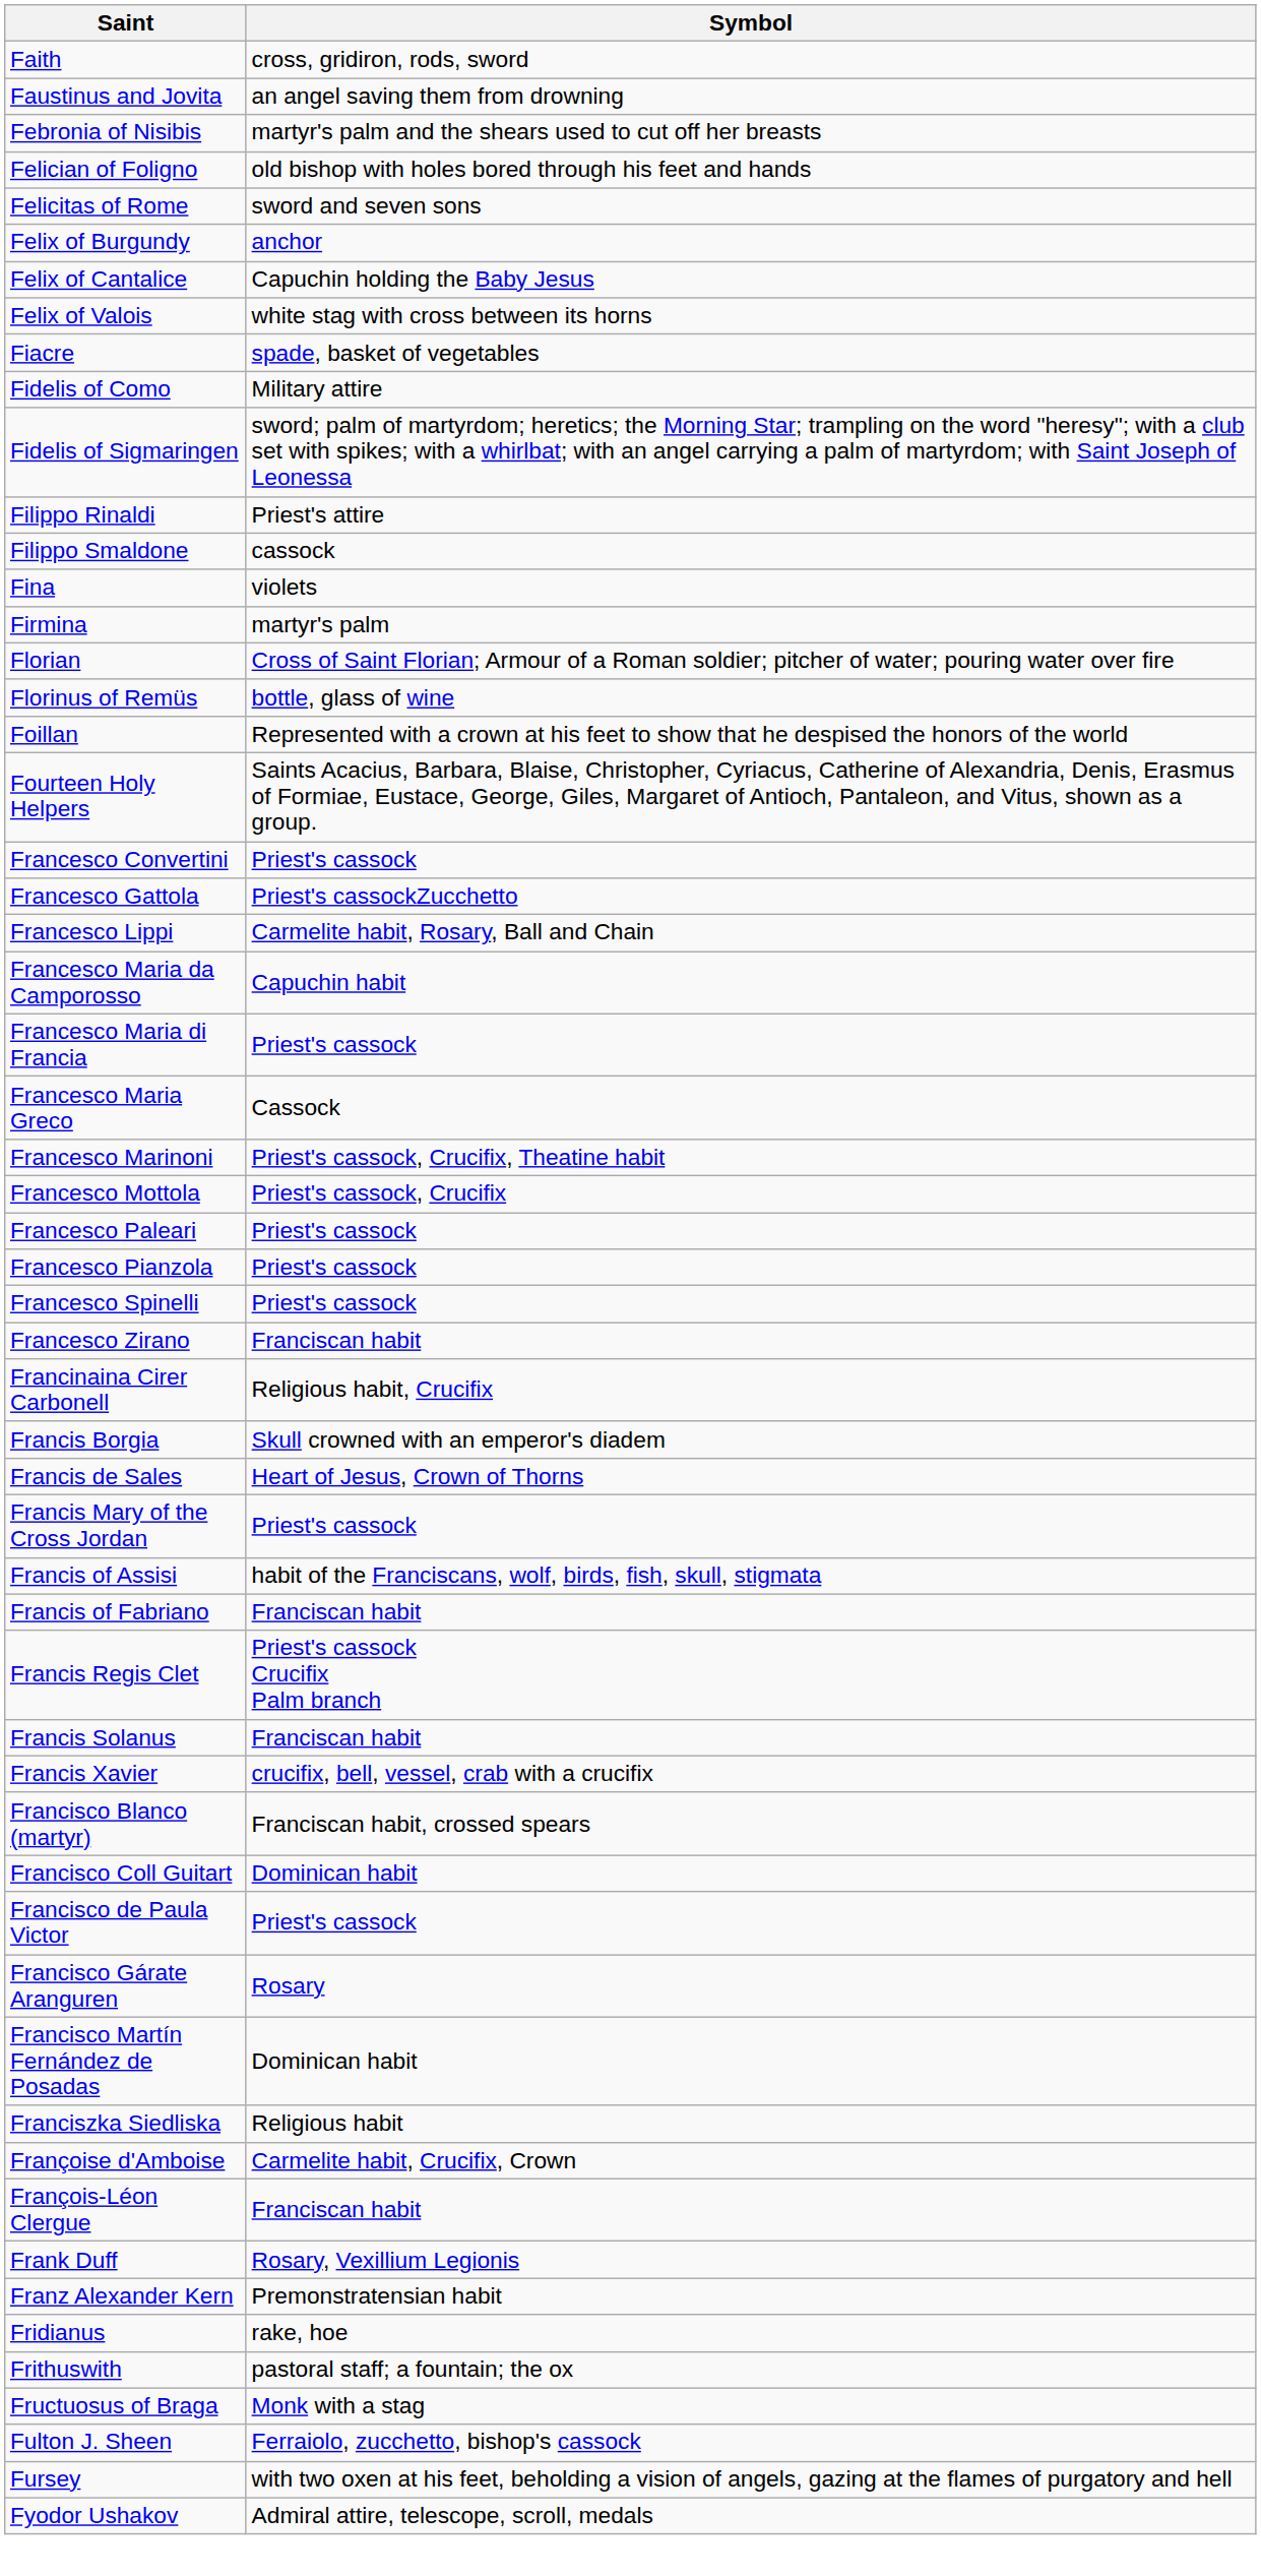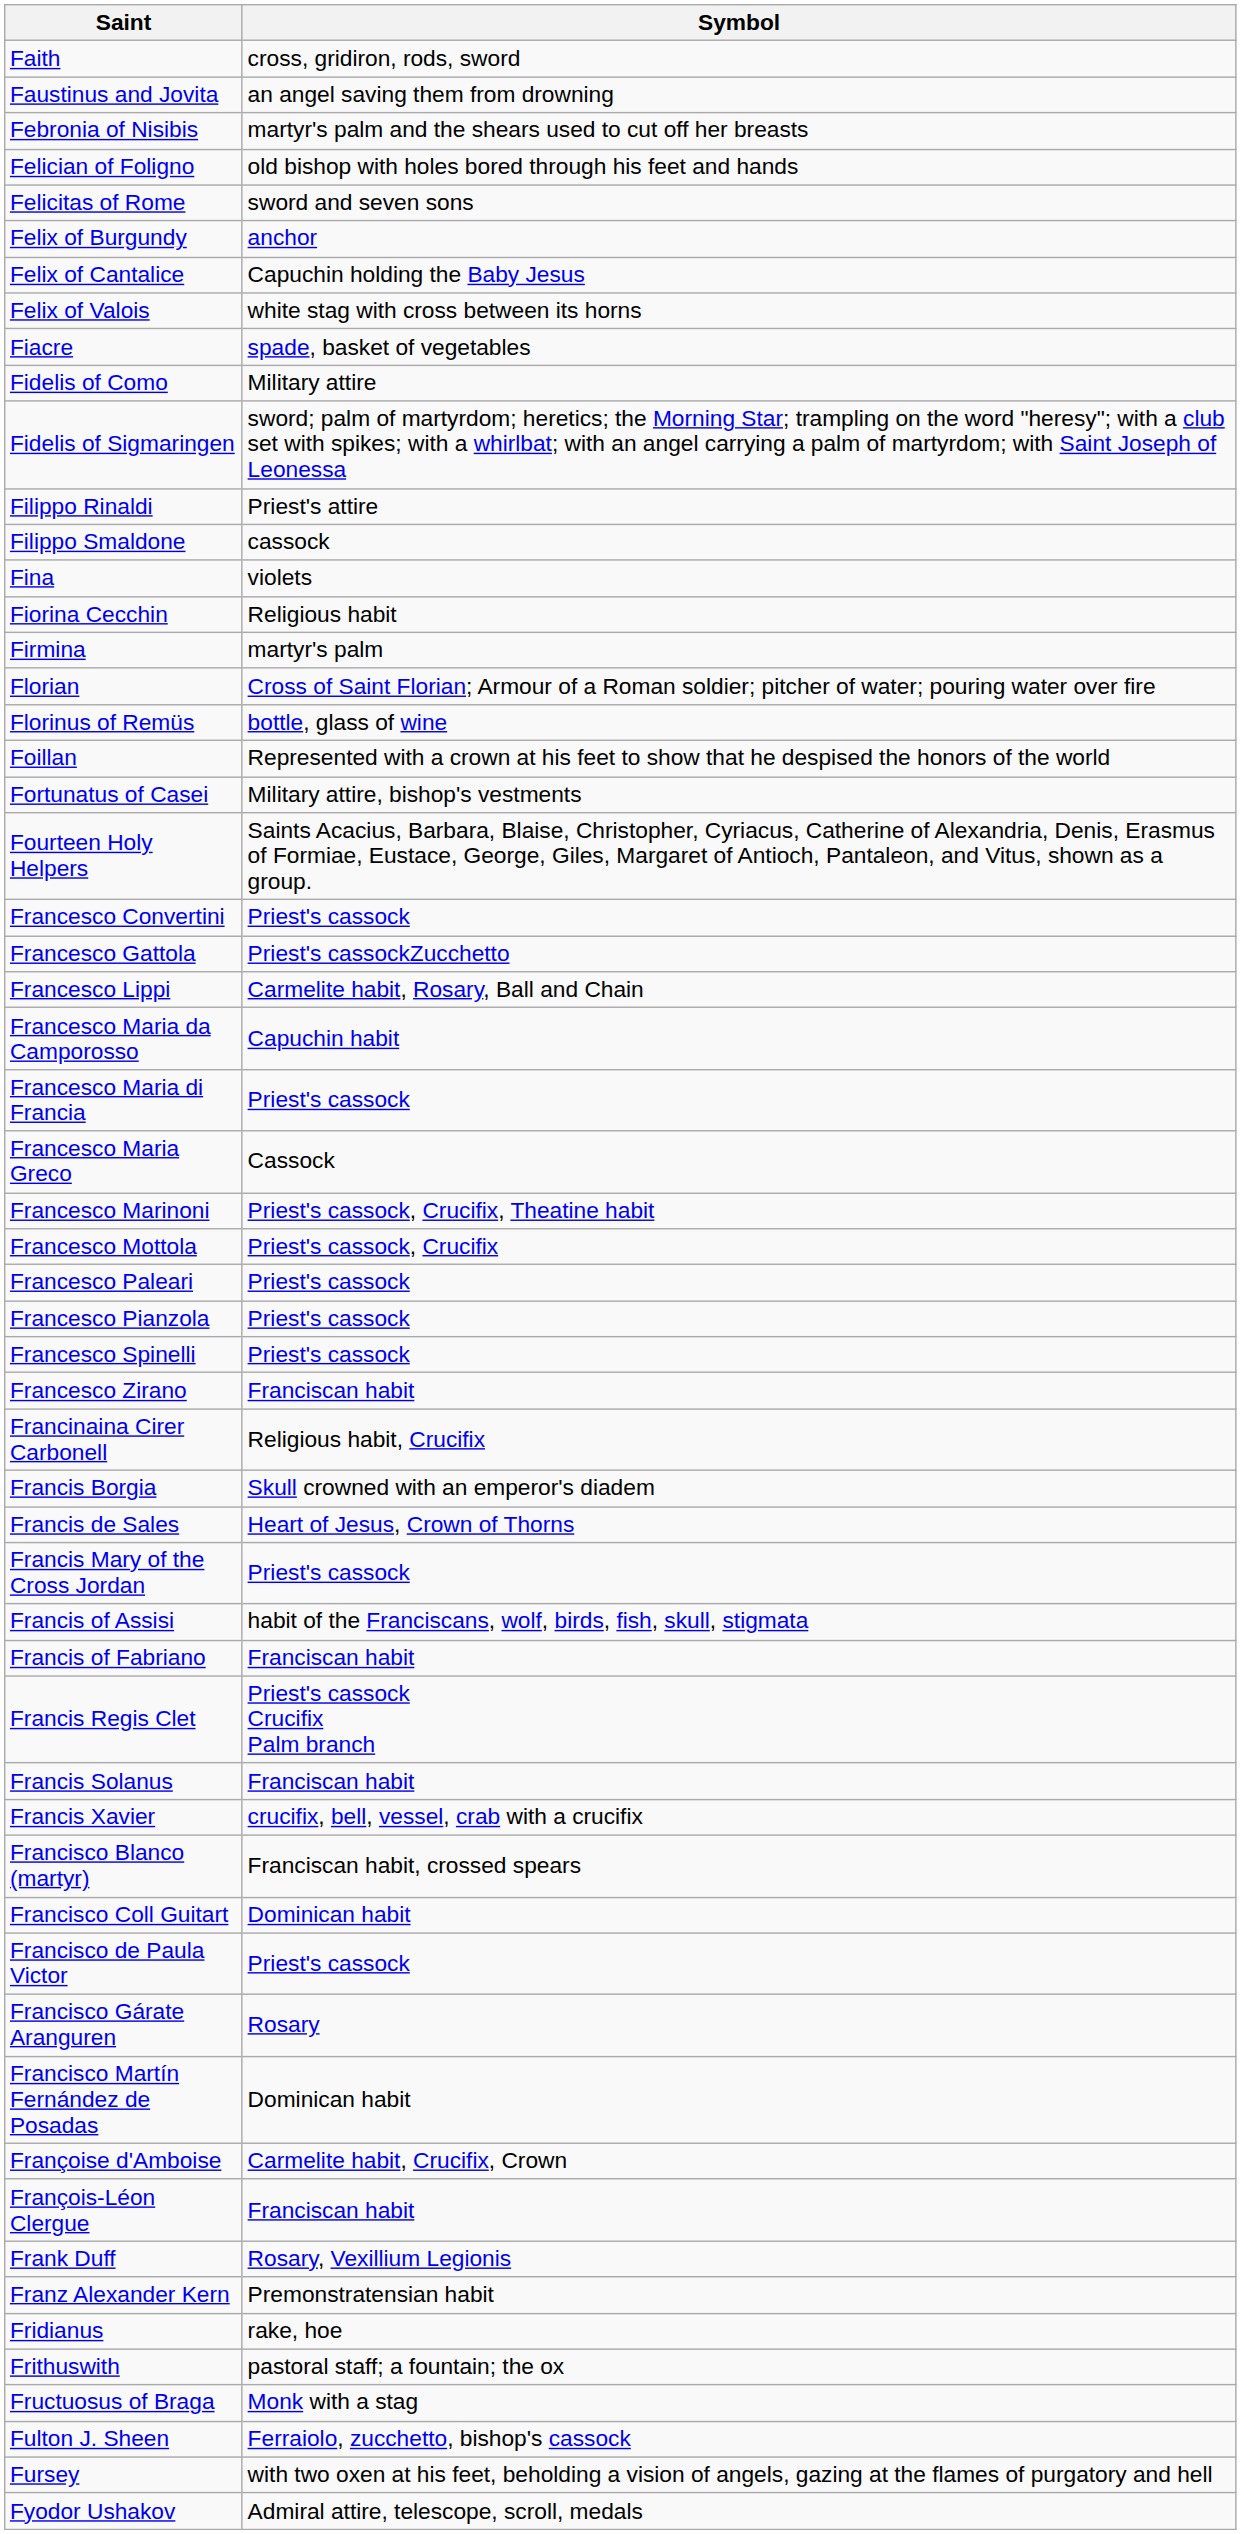+ row: Fiorina Cecchin | Religious habit
+ row: Fortunatus of Casei | Military attire, bishop's vestments
- row: Franciszka Siedliska | Religious habit
